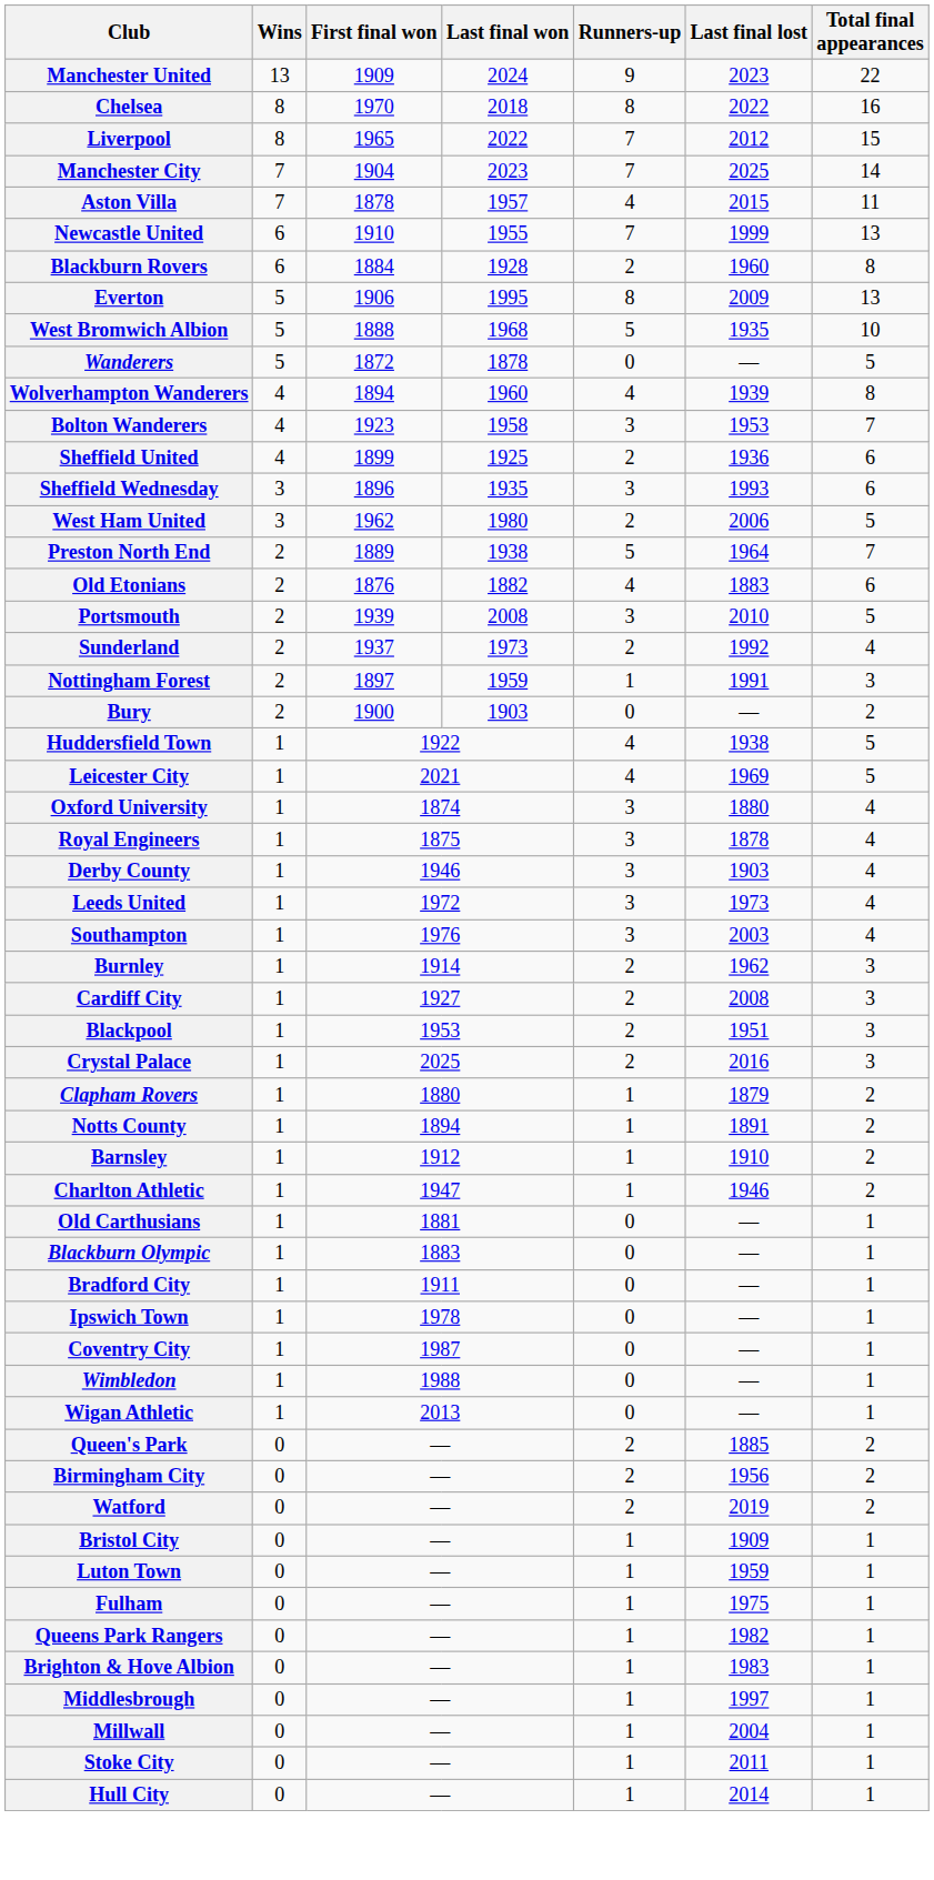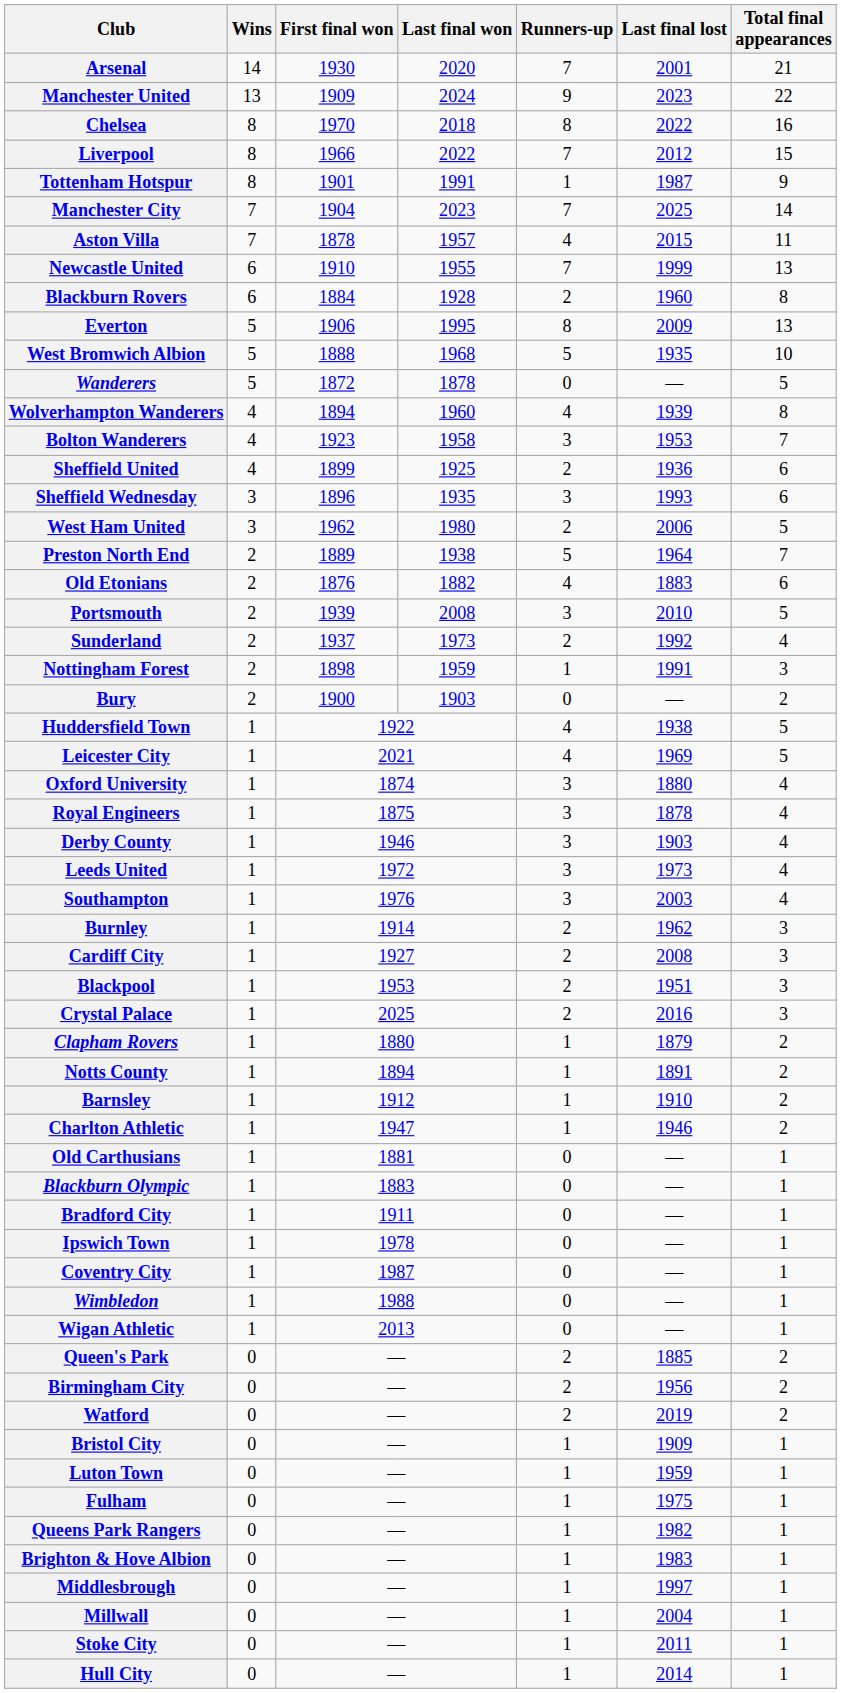+ row: Arsenal | 14 | 1930 | 2020 | 7 | 2001 | 21
Liverpool | First final won: 1965 -> 1966
+ row: Tottenham Hotspur | 8 | 1901 | 1991 | 1 | 1987 | 9
Nottingham Forest | First final won: 1897 -> 1898
